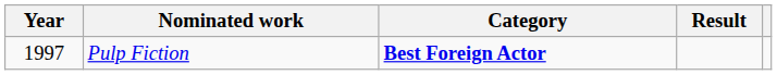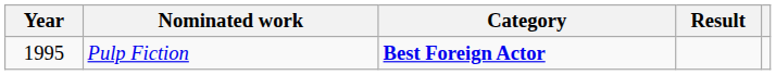Pulp Fiction | Year: 1997 -> 1995
